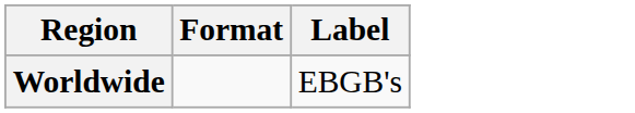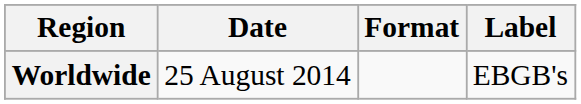+ column: Date | 25 August 2014
